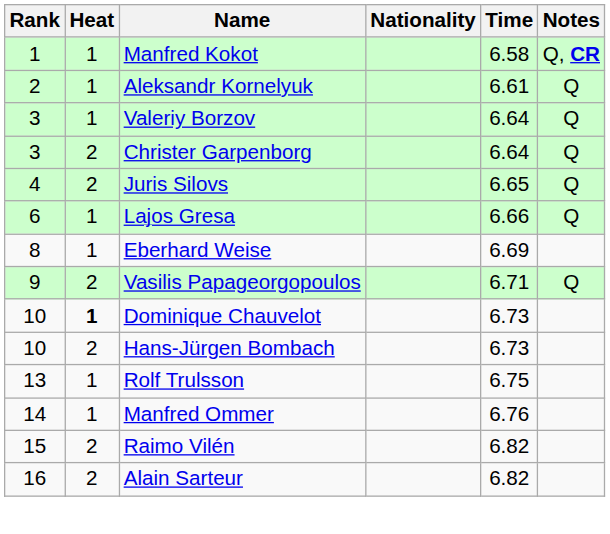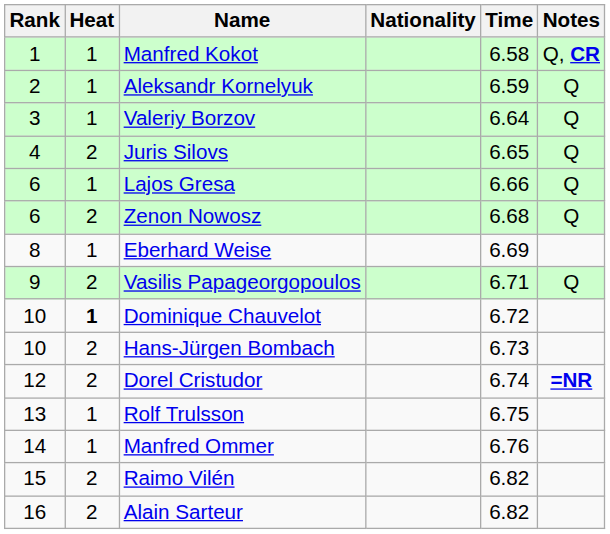Aleksandr Kornelyuk | Time: 6.61 -> 6.59
- row: 3 | 2 | Christer Garpenborg | 6.64 | Q
+ row: 6 | 2 | Zenon Nowosz | 6.68 | Q
Dominique Chauvelot | Time: 6.73 -> 6.72
+ row: 12 | 2 | Dorel Cristudor | 6.74 | =NR
